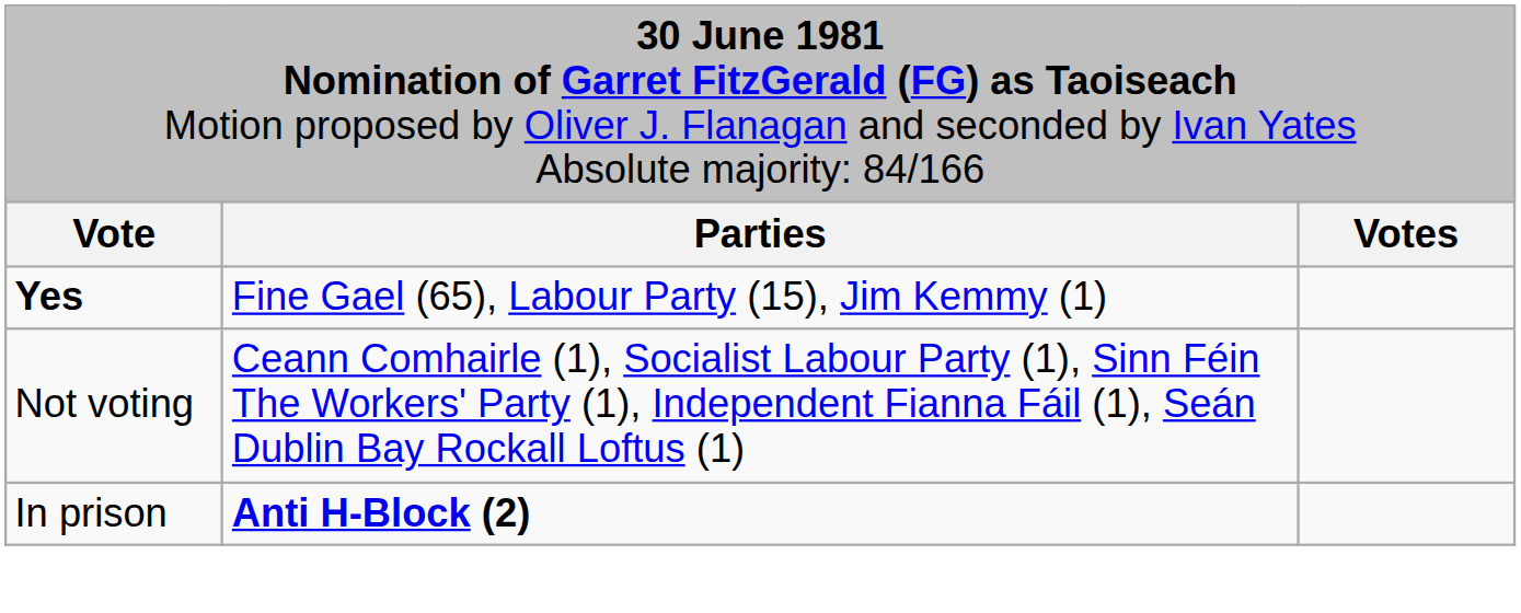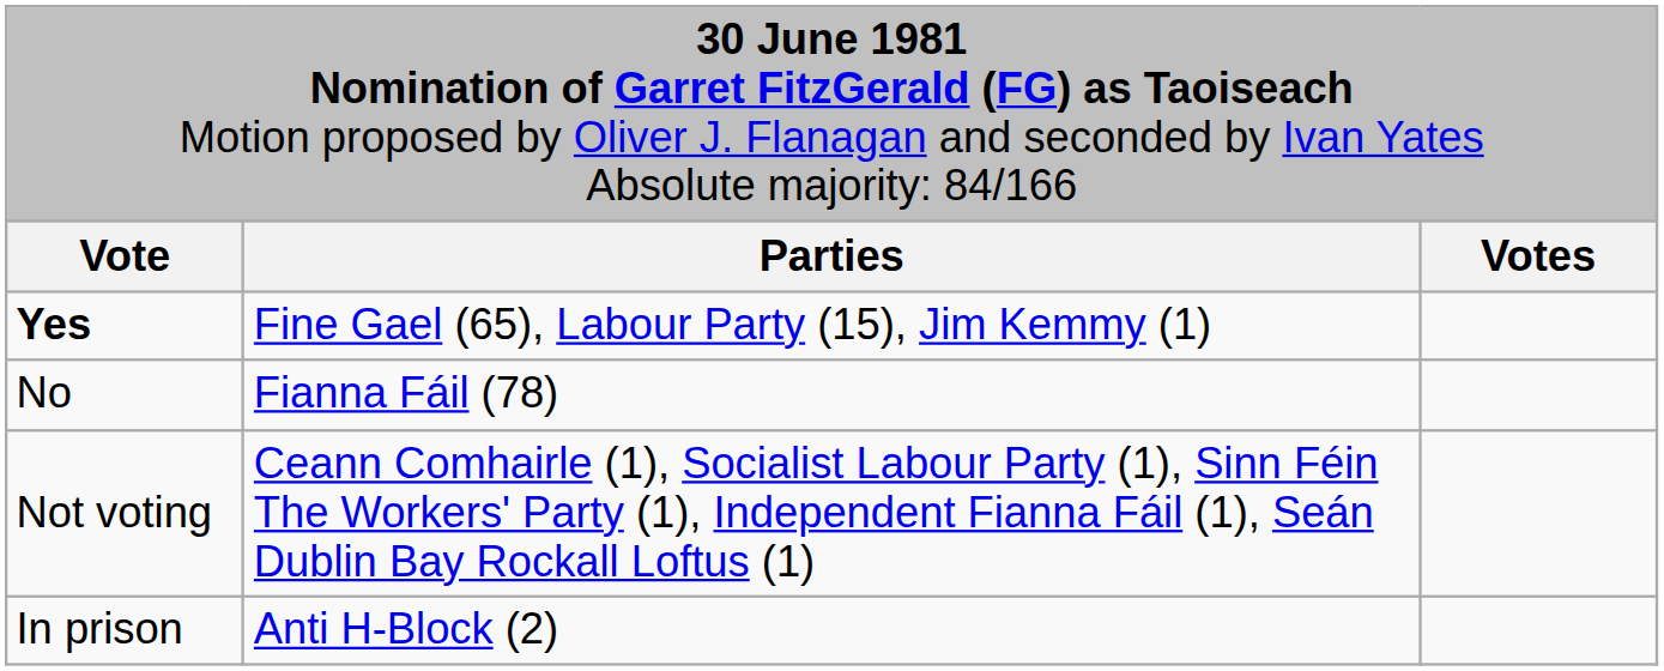+ row: No | Fianna Fáil (78)
In prison | column 2: bold -> normal
